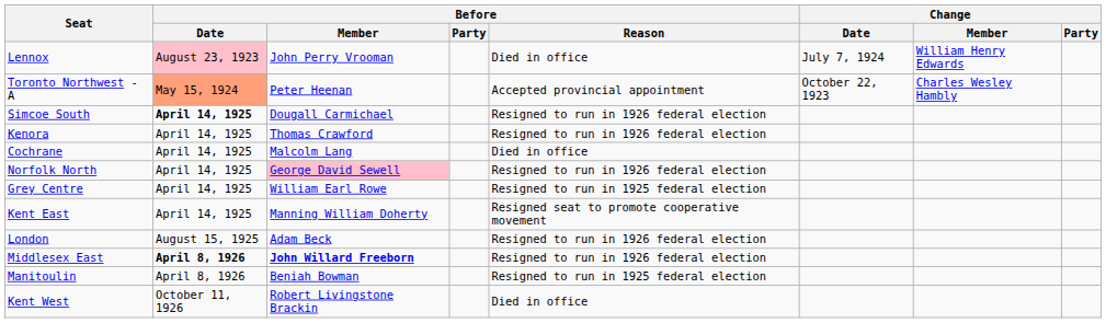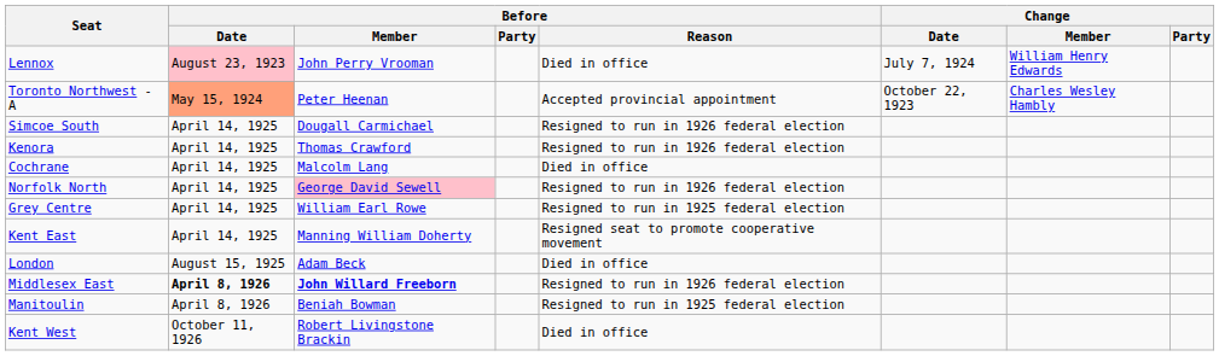Simcoe South | Before / Date: bold -> normal
London | Before / Reason: Resigned to run in 1926 federal election -> Died in office
